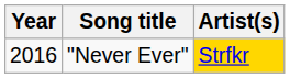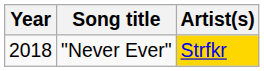"Never Ever" | Year: 2016 -> 2018
